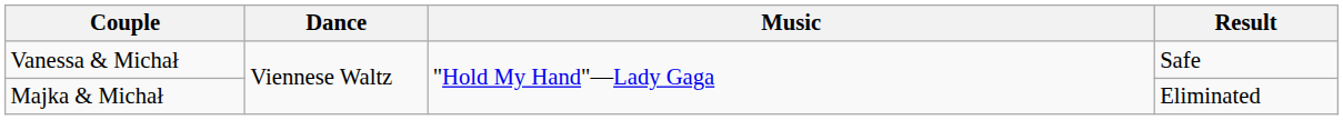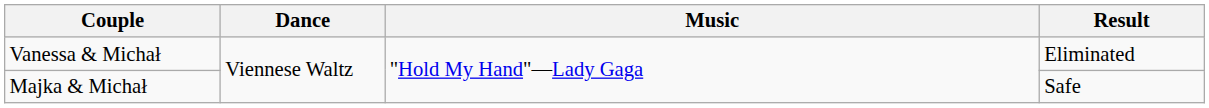Vanessa & Michał | Result: Safe -> Eliminated
Majka & Michał | Result: Eliminated -> Safe
